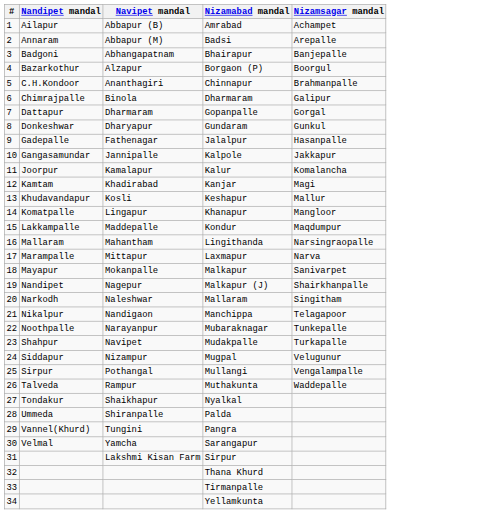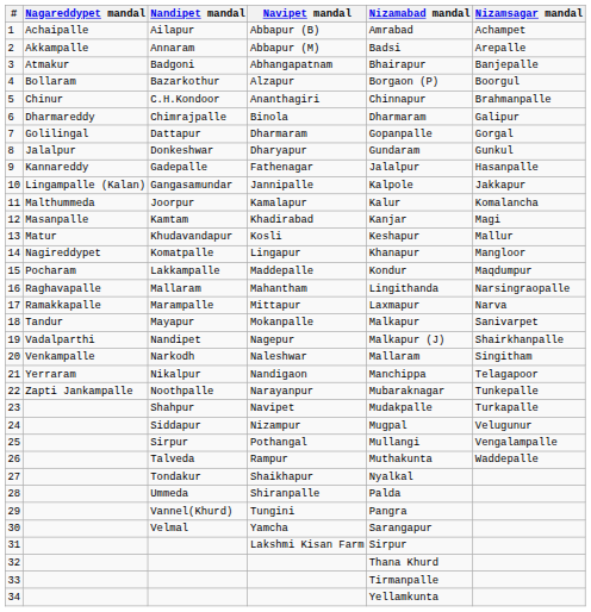+ column: Nagareddypet mandal | Achaipalle | Akkampalle | Atmakur | Bollaram | Chinur | Dharmareddy | Golilingal | Jalalpur | Kannareddy | Lingampalle (Kalan) | Malthummeda | Masanpalle | Matur | Nagireddypet | Pocharam | Raghavapalle | Ramakkapalle | Tandur | Vadalparthi | Venkampalle | Yerraram | Zapti Jankampalle
